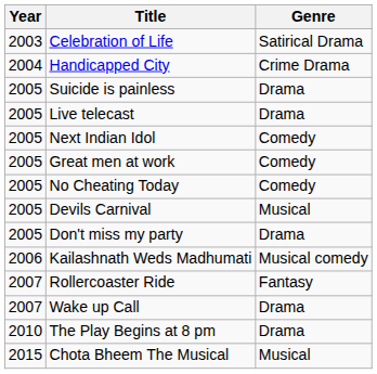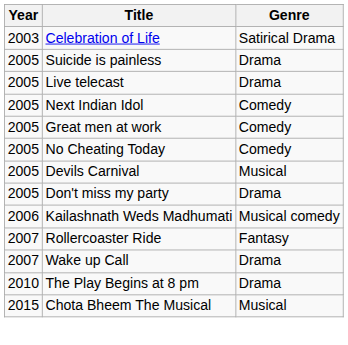- row: 2004 | Handicapped City | Crime Drama
